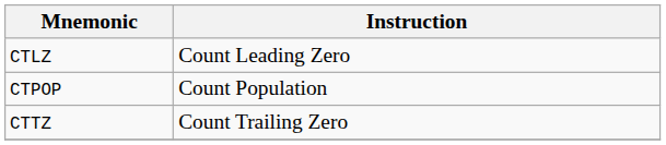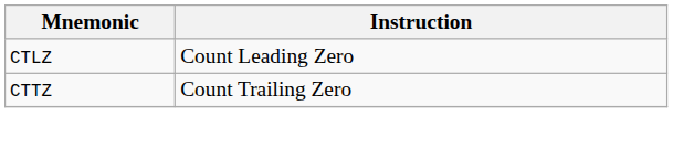- row: CTPOP | Count Population
